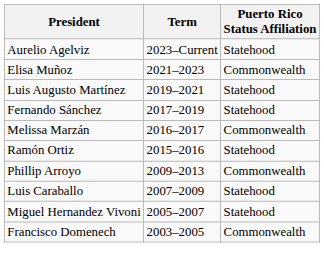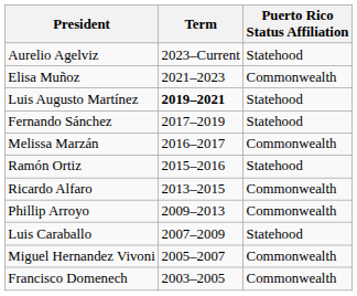Luis Augusto Martínez | Term: normal -> bold
+ row: Ricardo Alfaro | 2013–2015 | Commonwealth
Miguel Hernandez Vivoni | Puerto Rico Status Affiliation: Statehood -> Commonwealth
